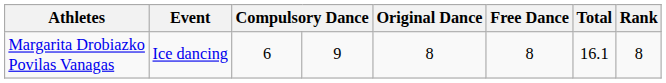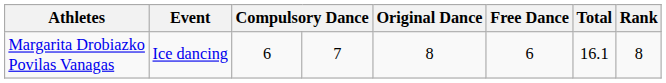Margarita Drobiazko Povilas Vanagas | column 4: 9 -> 7
Margarita Drobiazko Povilas Vanagas | Free Dance: 8 -> 6
